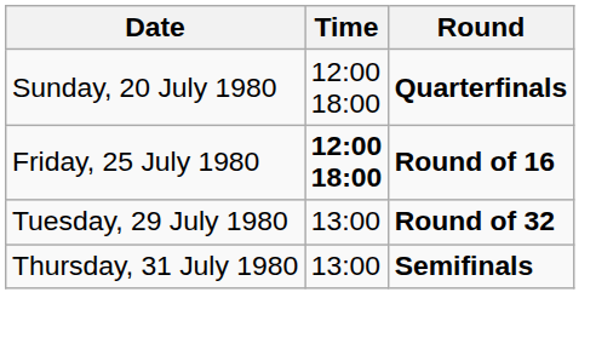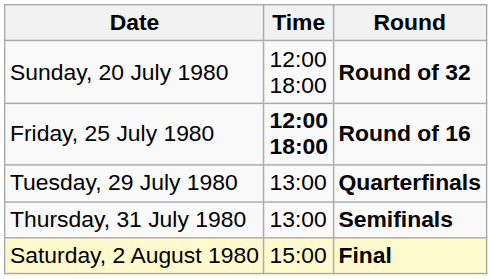Sunday, 20 July 1980 | Round: Quarterfinals -> Round of 32
Tuesday, 29 July 1980 | Round: Round of 32 -> Quarterfinals
+ row: Saturday, 2 August 1980 | 15:00 | Final
